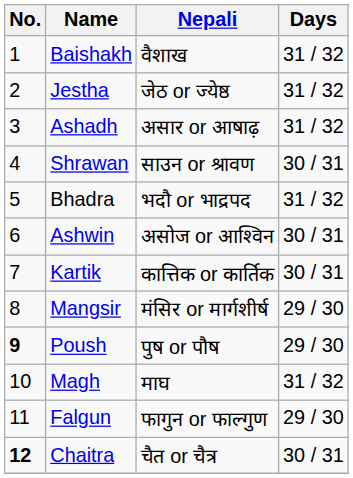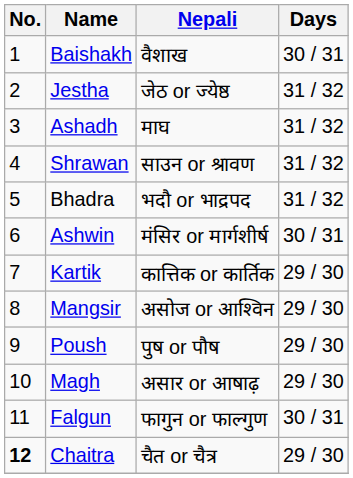Baishakh | Days: 31 / 32 -> 30 / 31
Ashadh | Nepali: असार or आषाढ़ -> माघ
Shrawan | Days: 30 / 31 -> 31 / 32
Ashwin | Nepali: असोज or आश्विन -> मंसिर or मार्गशीर्ष
Kartik | Days: 30 / 31 -> 29 / 30
Mangsir | Nepali: मंसिर or मार्गशीर्ष -> असोज or आश्विन
Poush | No.: bold -> normal
Magh | Nepali: माघ -> असार or आषाढ़
Magh | Days: 31 / 32 -> 29 / 30
Falgun | Days: 29 / 30 -> 30 / 31
Chaitra | Days: 30 / 31 -> 29 / 30
